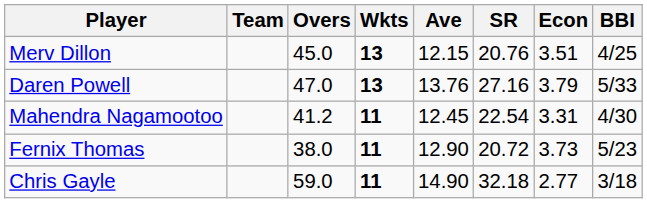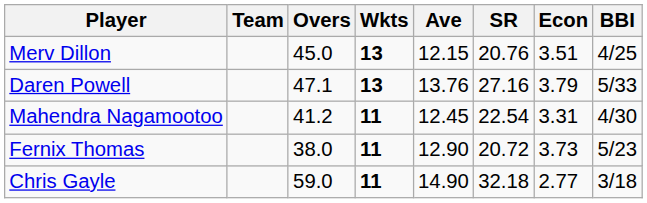Daren Powell | Overs: 47.0 -> 47.1
